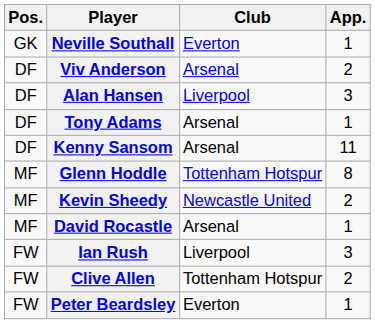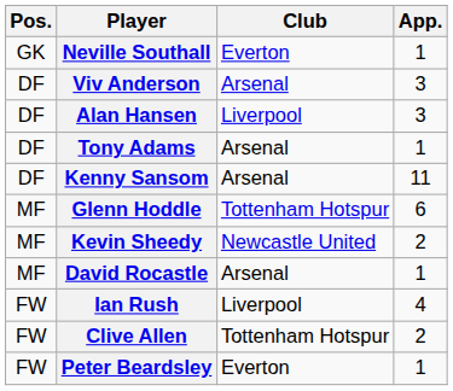Viv Anderson | App.: 2 -> 3
Glenn Hoddle | App.: 8 -> 6
Ian Rush | App.: 3 -> 4
